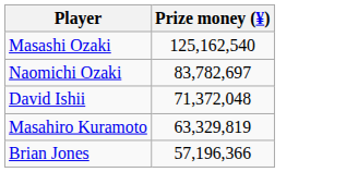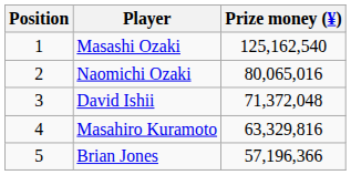+ column: Position | 1 | 2 | 3 | 4 | 5
Naomichi Ozaki | Prize money (¥): 83,782,697 -> 80,065,016
Masahiro Kuramoto | Prize money (¥): 63,329,819 -> 63,329,816
